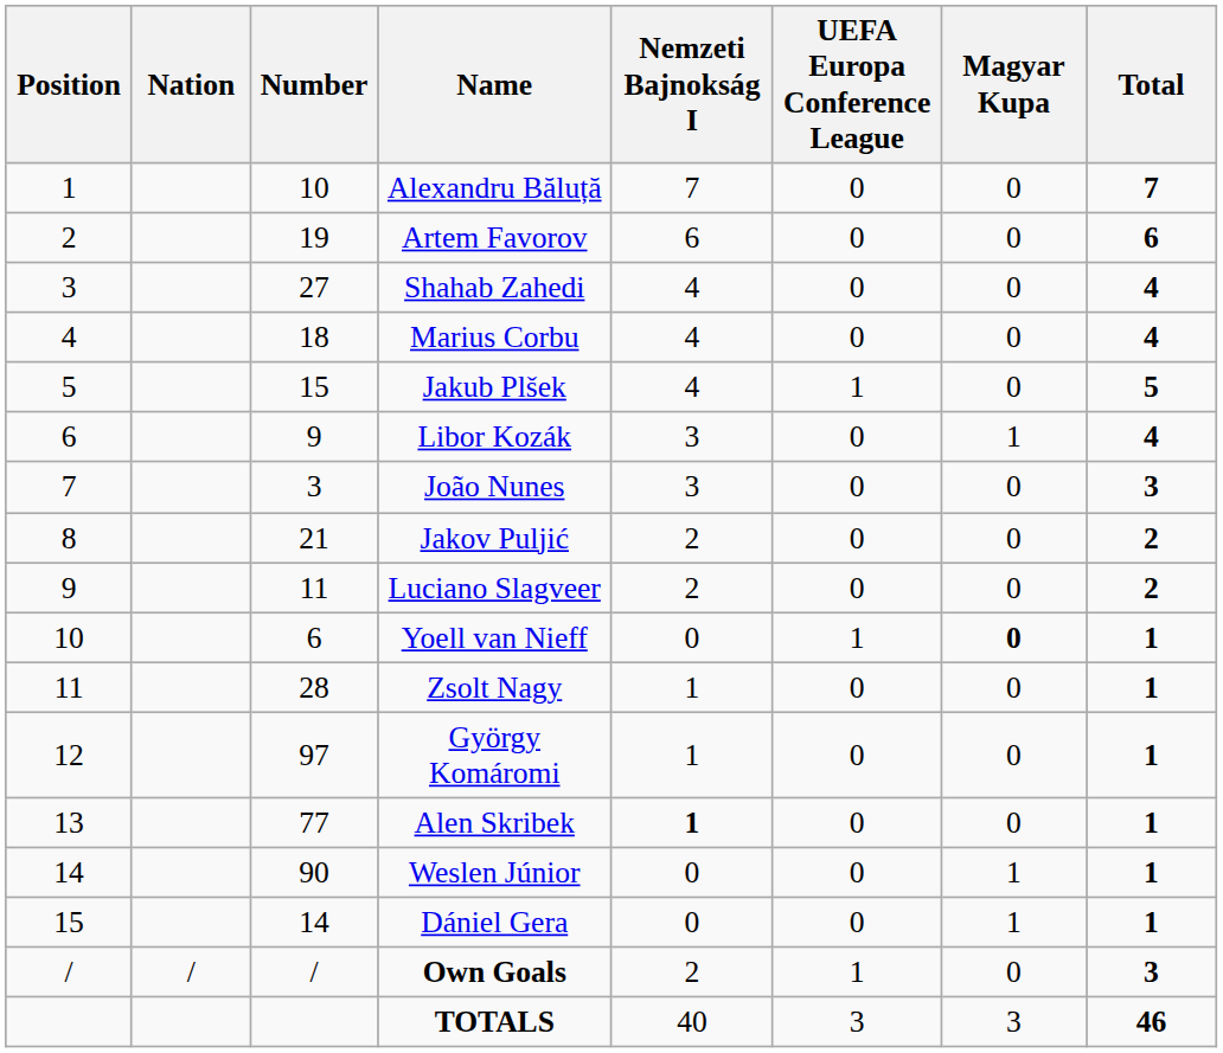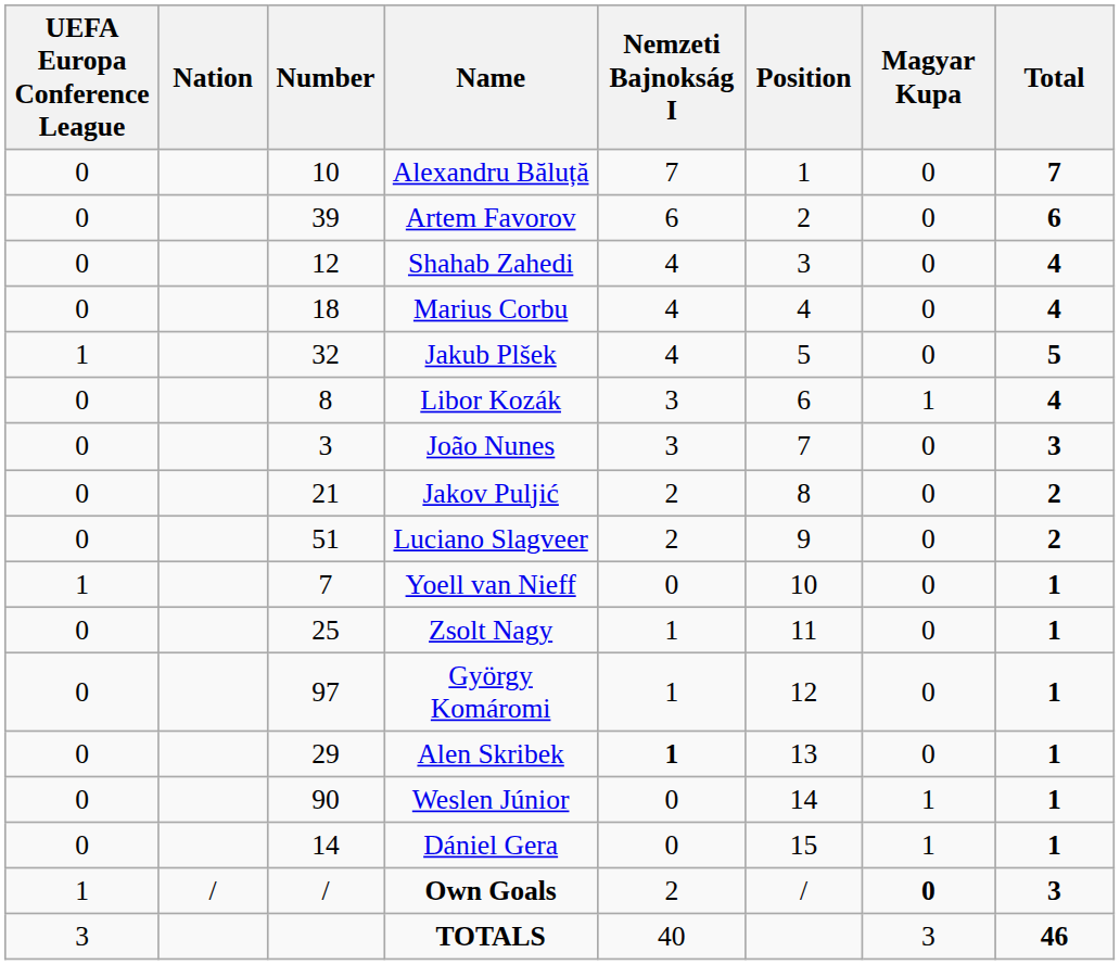columns swapped: Position <-> UEFA Europa Conference League
Artem Favorov | Number: 19 -> 39
Shahab Zahedi | Number: 27 -> 12
Jakub Plšek | Number: 15 -> 32
Libor Kozák | Number: 9 -> 8
Luciano Slagveer | Number: 11 -> 51
Yoell van Nieff | Number: 6 -> 7
Yoell van Nieff | Magyar Kupa: bold -> normal
Zsolt Nagy | Number: 28 -> 25
Alen Skribek | Number: 77 -> 29
Own Goals | Magyar Kupa: normal -> bold
